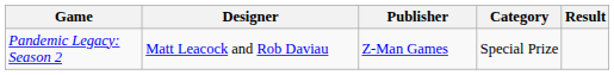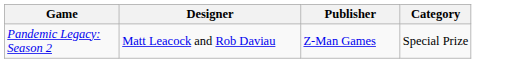- column: Result
